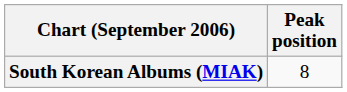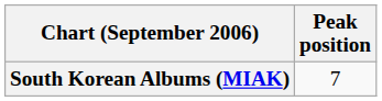South Korean Albums (MIAK) | Peak position: 8 -> 7
